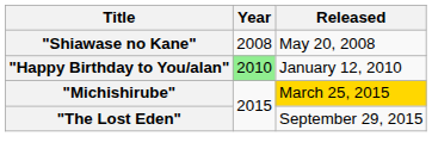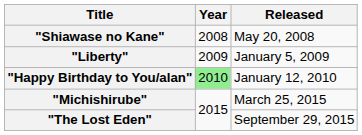+ row: "Liberty" | 2009 | January 5, 2009
"Michishirube" | Released: gold background -> no background
